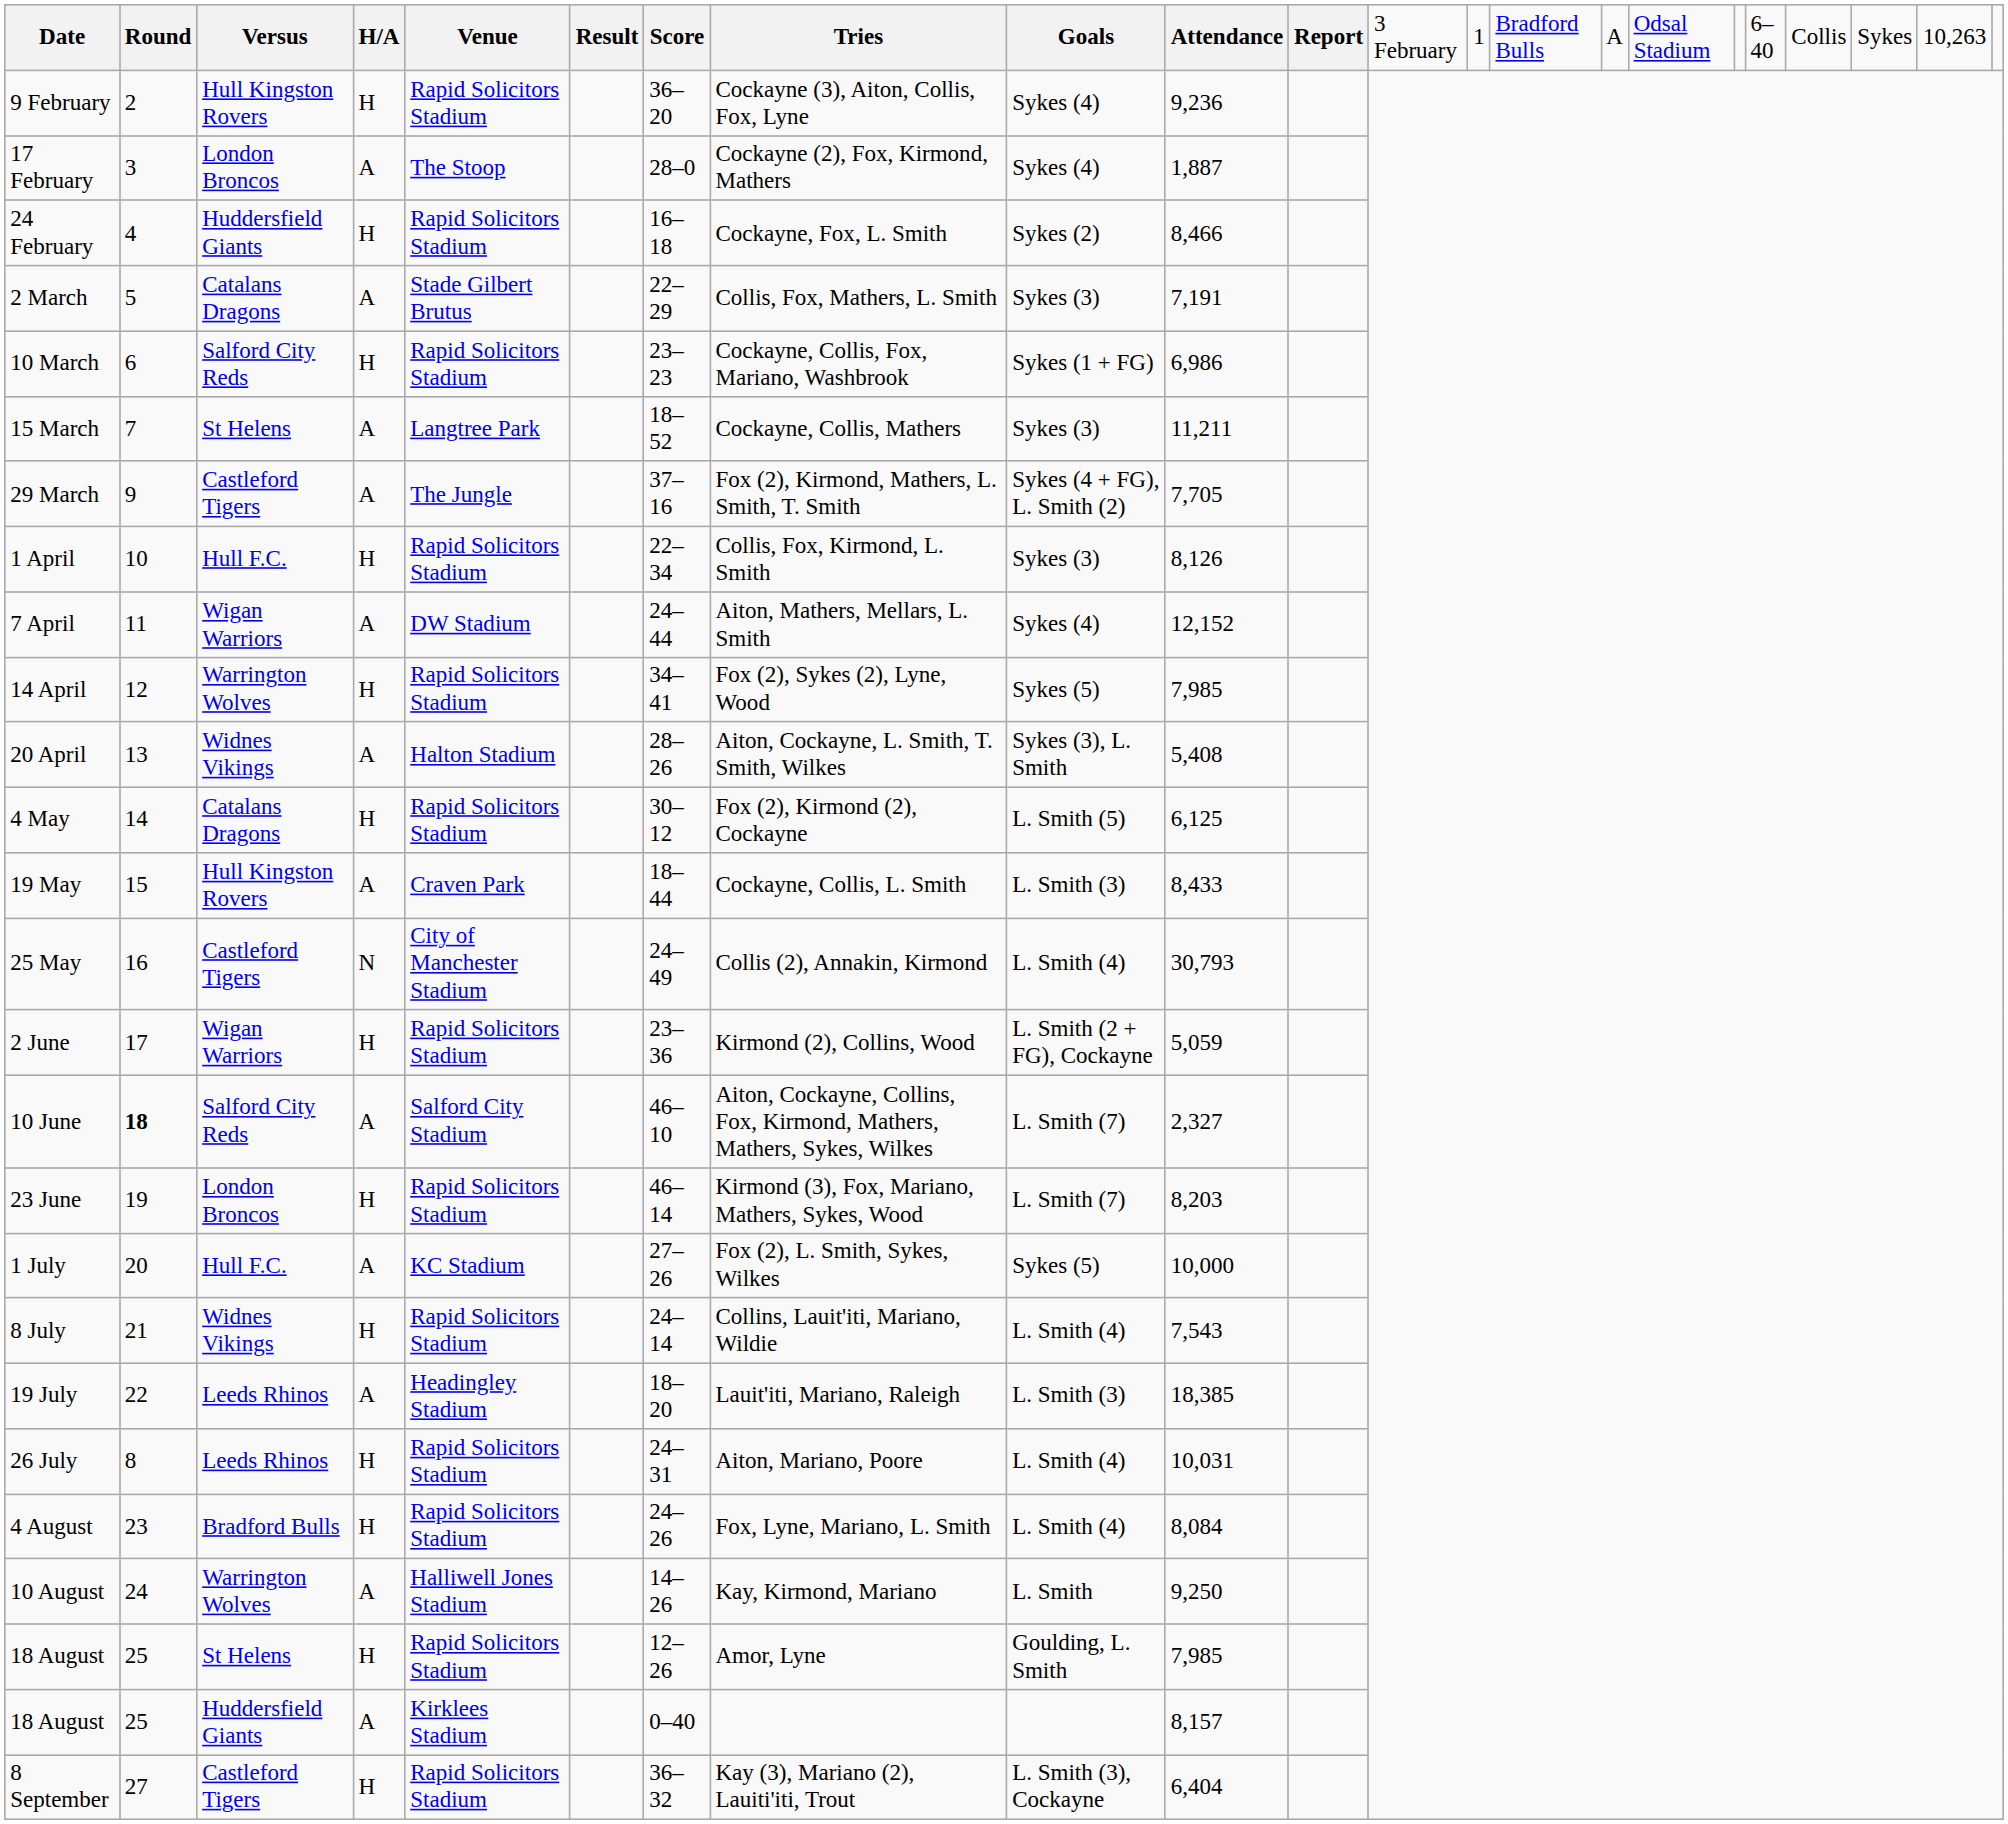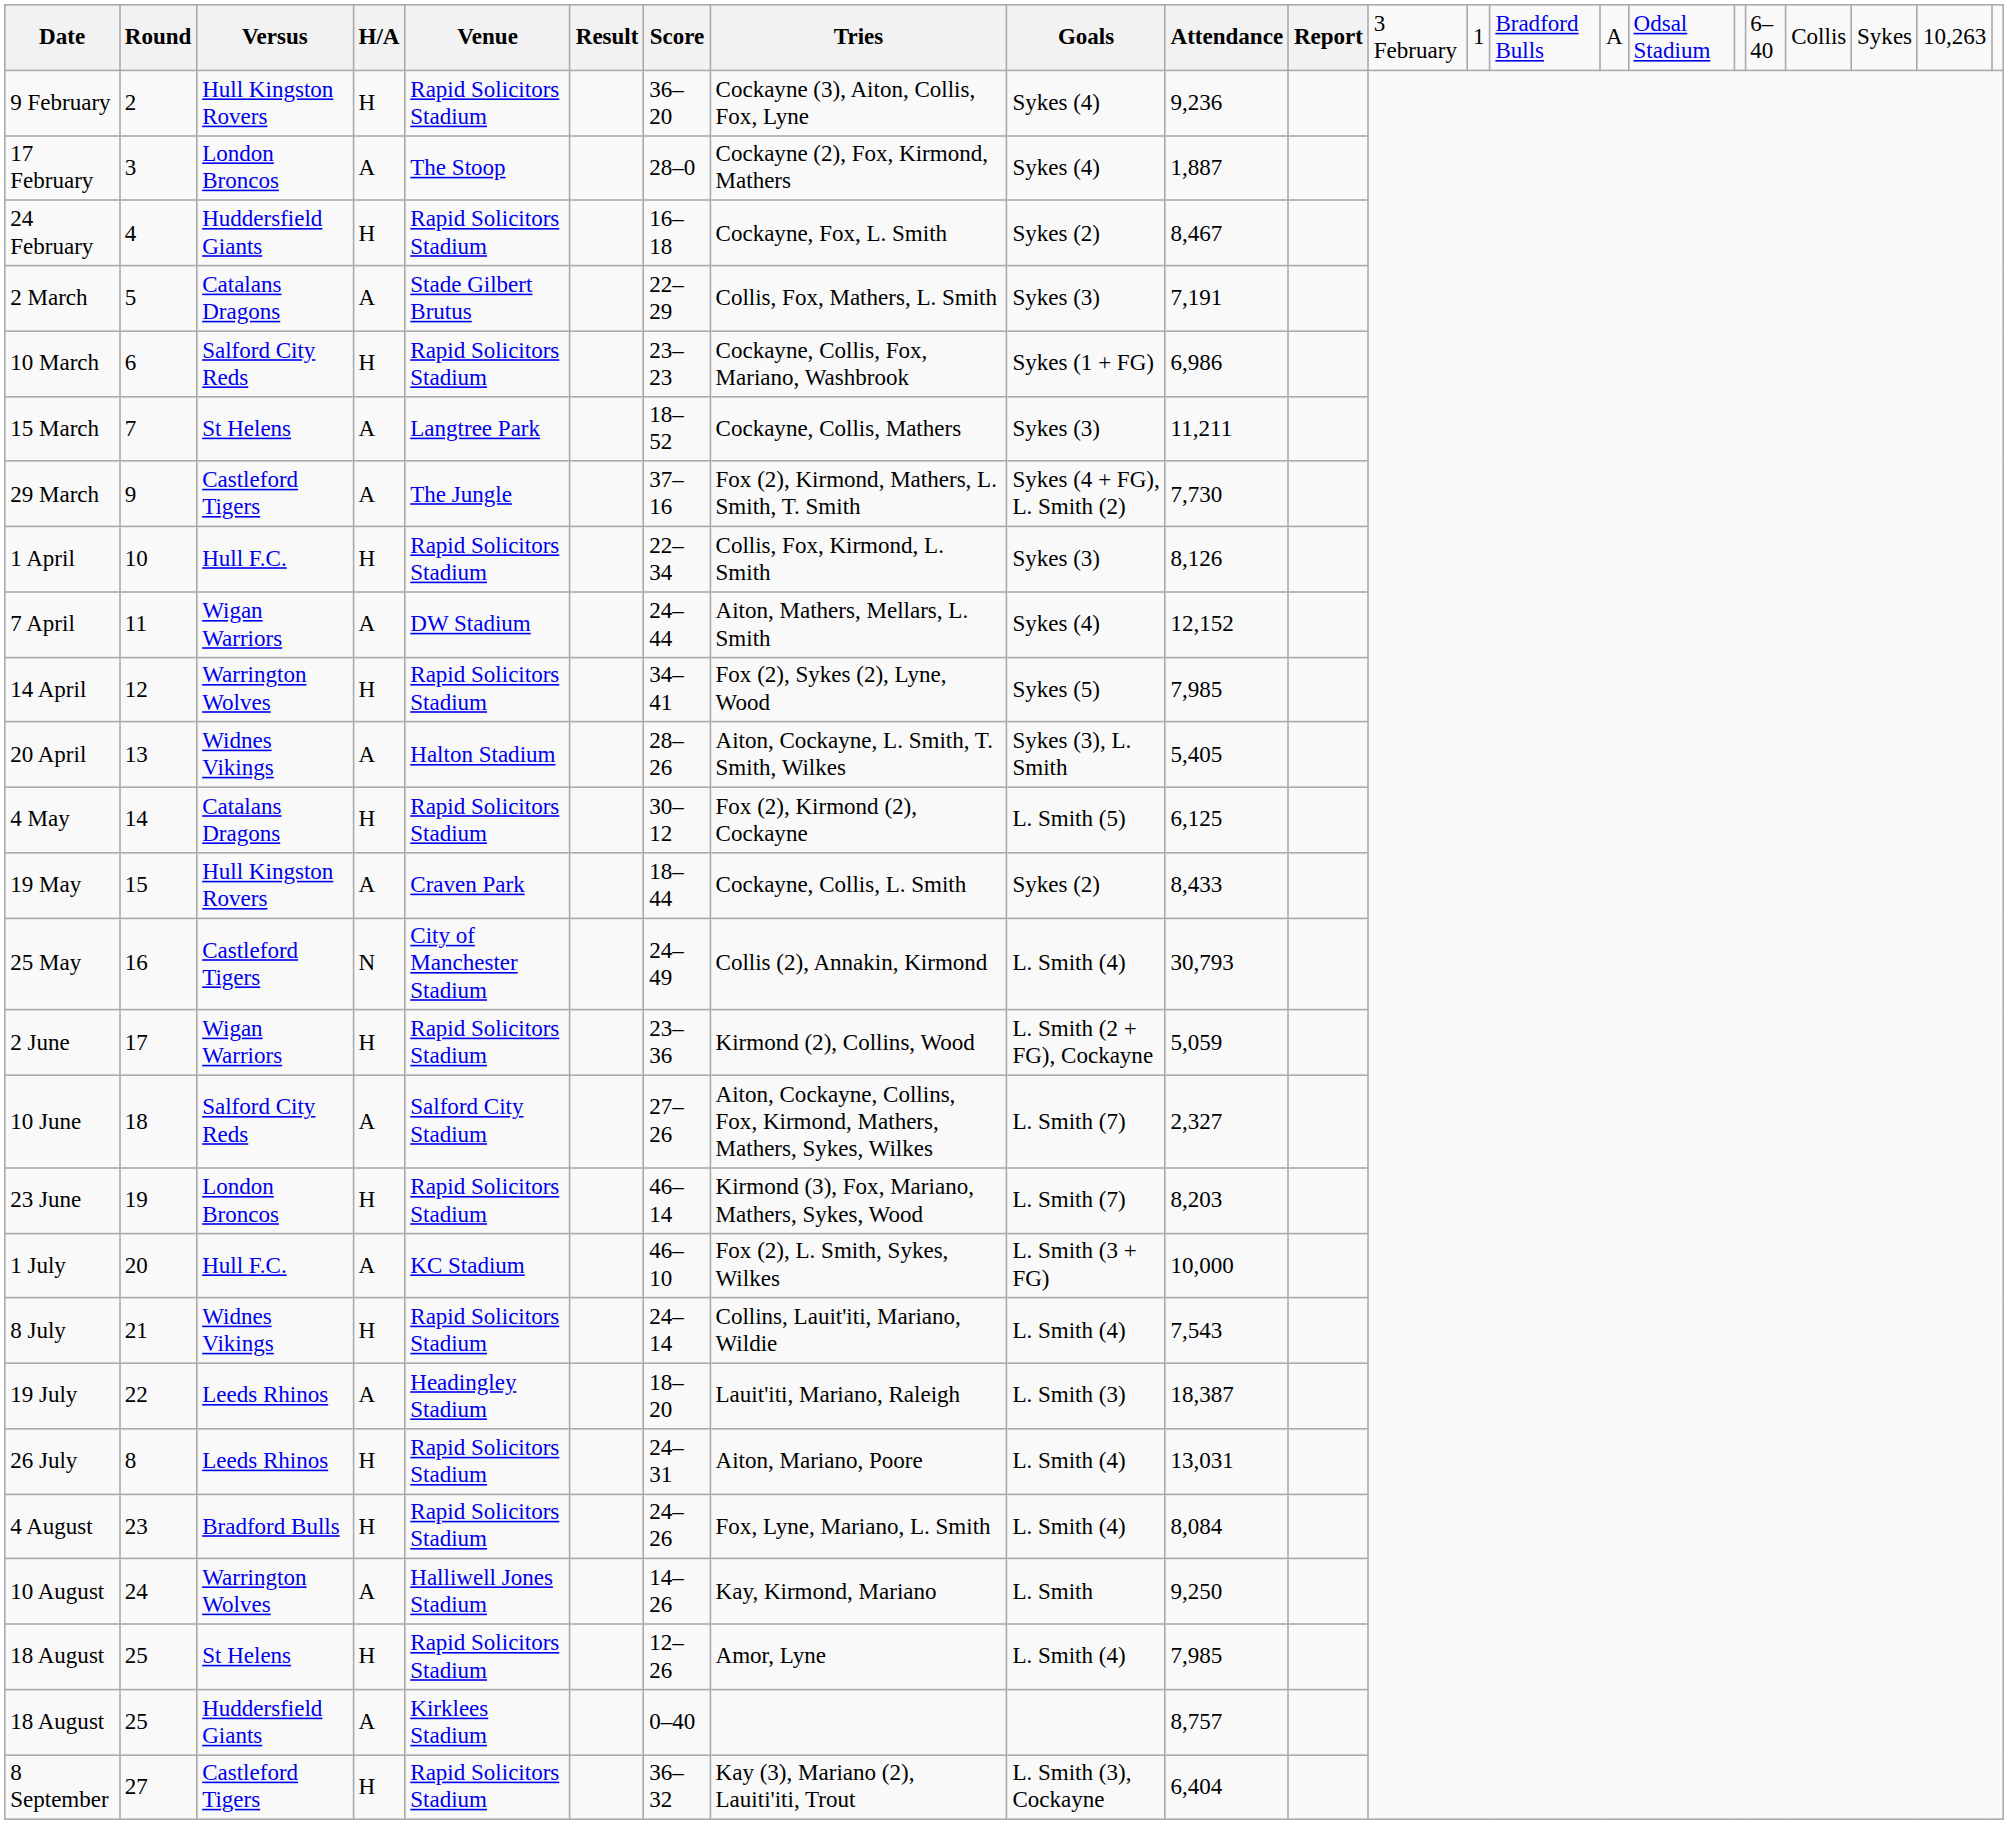24 February | column 10: 8,466 -> 8,467
29 March | column 10: 7,705 -> 7,730
20 April | column 10: 5,408 -> 5,405
19 May | column 9: L. Smith (3) -> Sykes (2)
10 June | column 2: bold -> normal
10 June | column 7: 46–10 -> 27–26
1 July | column 7: 27–26 -> 46–10
1 July | column 9: Sykes (5) -> L. Smith (3 + FG)
19 July | column 10: 18,385 -> 18,387
26 July | column 10: 10,031 -> 13,031
18 August / St Helens | column 9: Goulding, L. Smith -> L. Smith (4)
18 August / Huddersfield Giants | column 10: 8,157 -> 8,757
